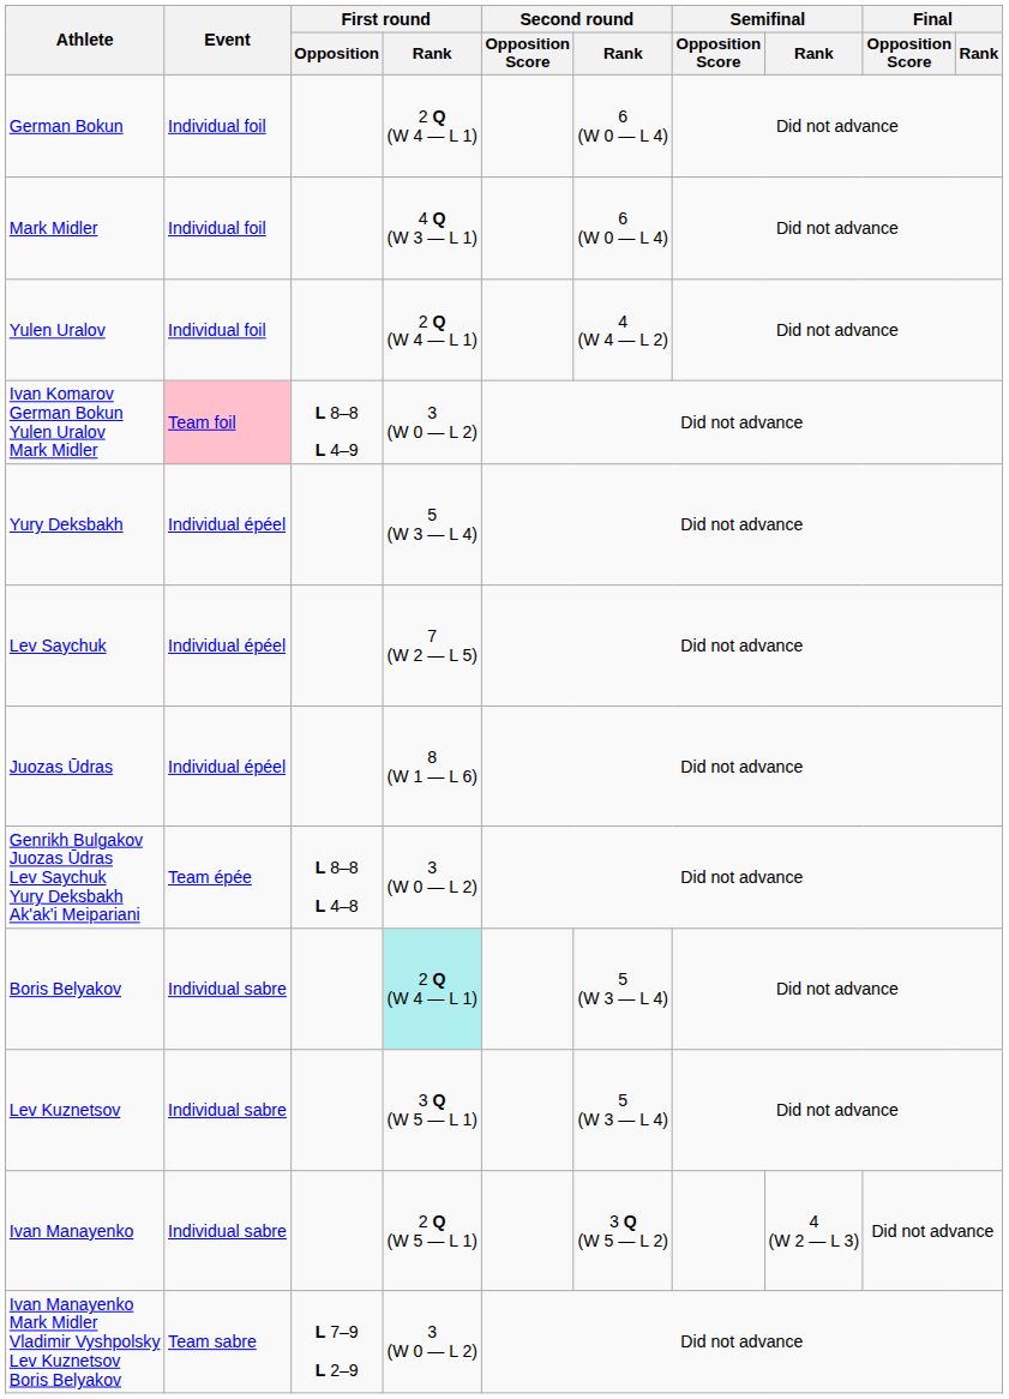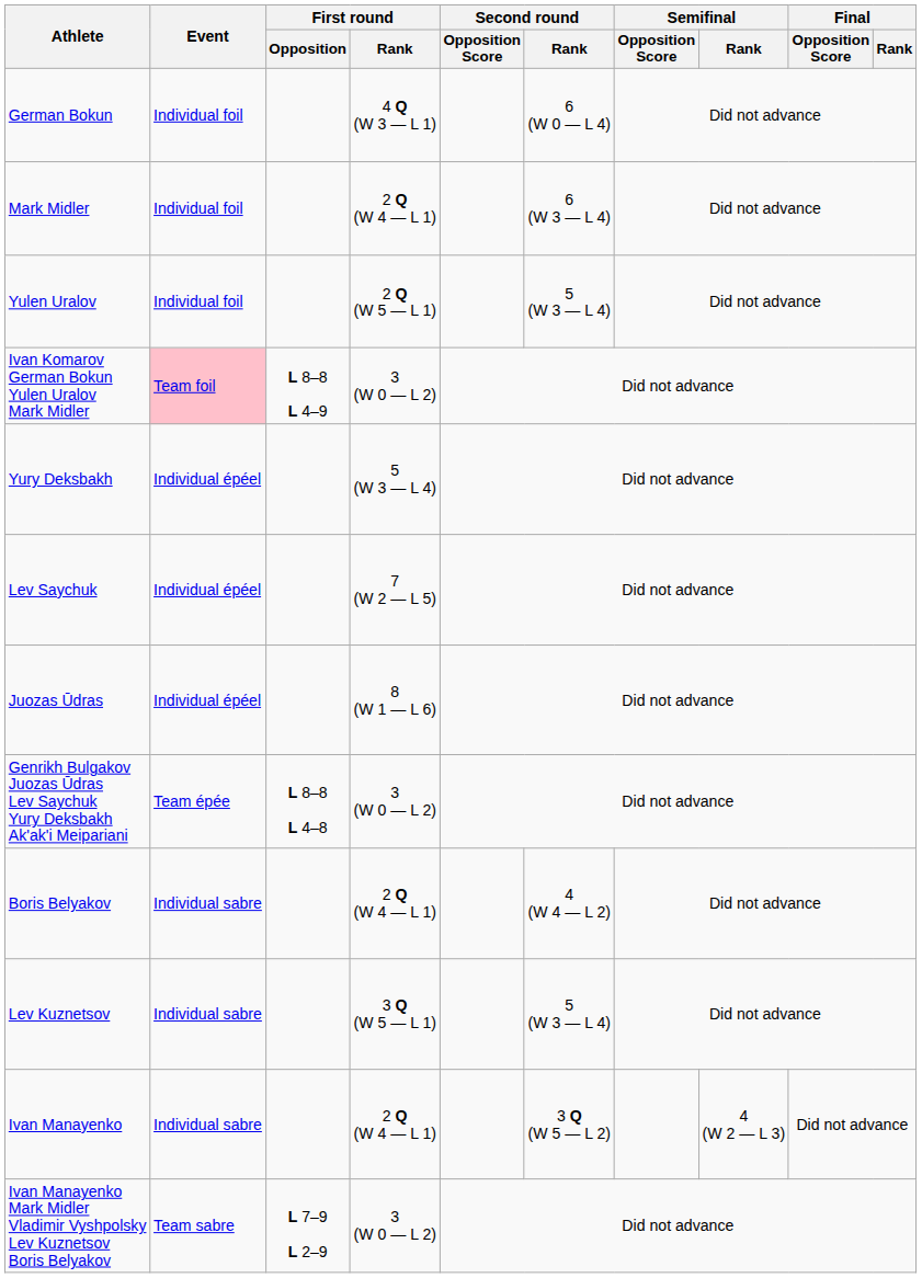German Bokun | First round / Rank: 2 Q (W 4 — L 1) -> 4 Q (W 3 — L 1)
Mark Midler | First round / Rank: 4 Q (W 3 — L 1) -> 2 Q (W 4 — L 1)
Mark Midler | Second round / Rank: 6 (W 0 — L 4) -> 6 (W 3 — L 4)
Yulen Uralov | First round / Rank: 2 Q (W 4 — L 1) -> 2 Q (W 5 — L 1)
Yulen Uralov | Second round / Rank: 4 (W 4 — L 2) -> 5 (W 3 — L 4)
Boris Belyakov | First round / Rank: paleturquoise background -> no background
Boris Belyakov | Second round / Rank: 5 (W 3 — L 4) -> 4 (W 4 — L 2)
Ivan Manayenko | First round / Rank: 2 Q (W 5 — L 1) -> 2 Q (W 4 — L 1)
